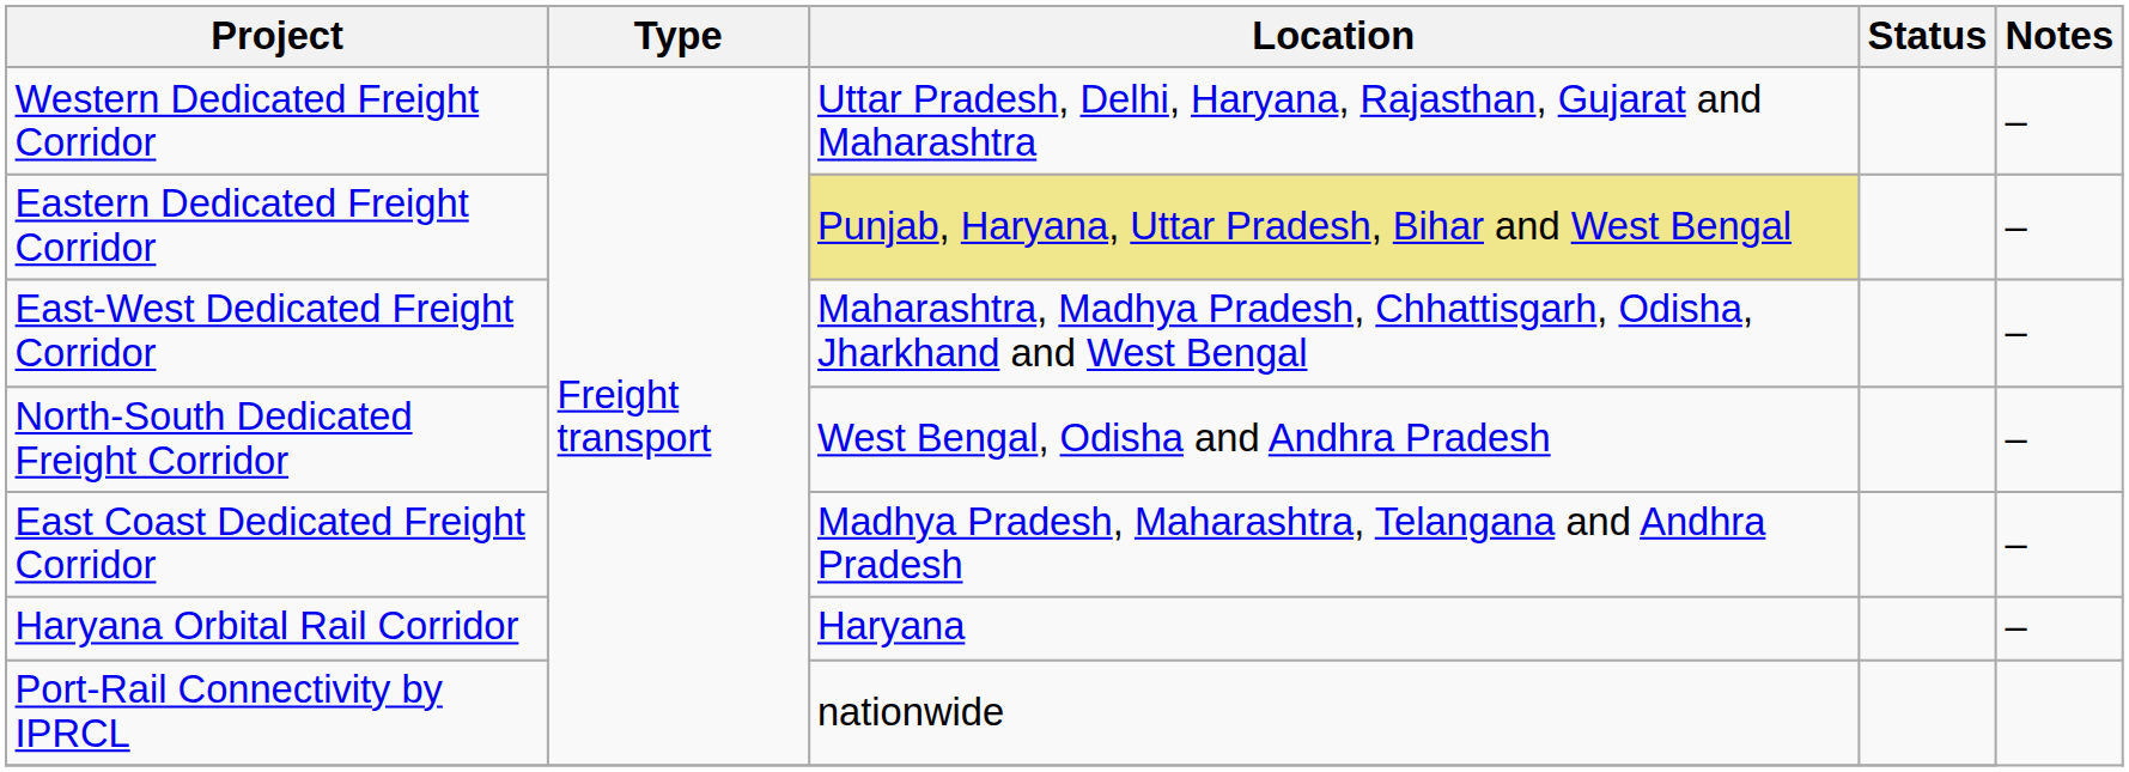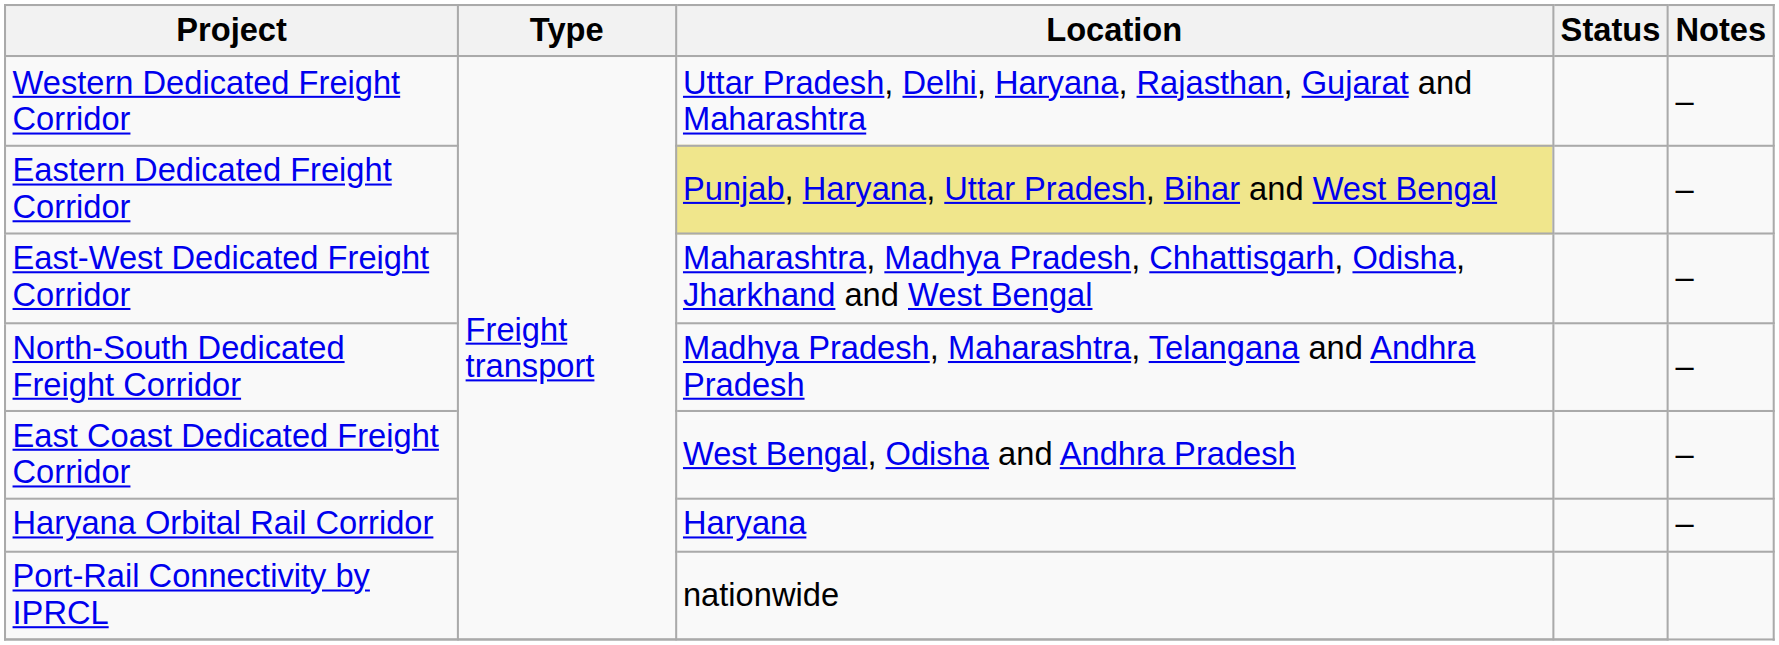North-South Dedicated Freight Corridor | Location: West Bengal, Odisha and Andhra Pradesh -> Madhya Pradesh, Maharashtra, Telangana and Andhra Pradesh
East Coast Dedicated Freight Corridor | Location: Madhya Pradesh, Maharashtra, Telangana and Andhra Pradesh -> West Bengal, Odisha and Andhra Pradesh
